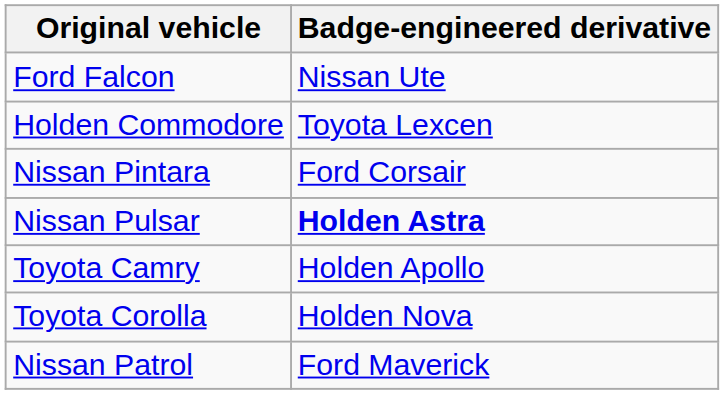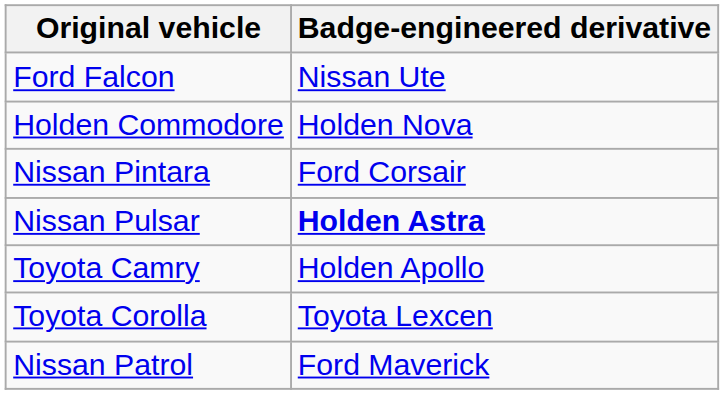Holden Commodore | Badge-engineered derivative: Toyota Lexcen -> Holden Nova
Toyota Corolla | Badge-engineered derivative: Holden Nova -> Toyota Lexcen
